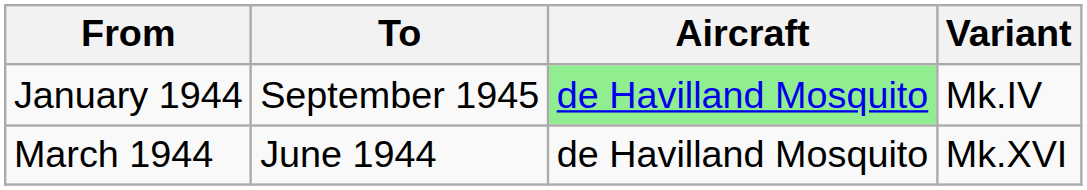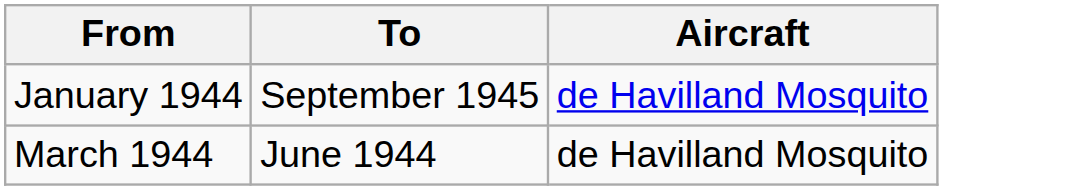- column: Variant | Mk.IV | Mk.XVI
January 1944 | Aircraft: lightgreen background -> no background
